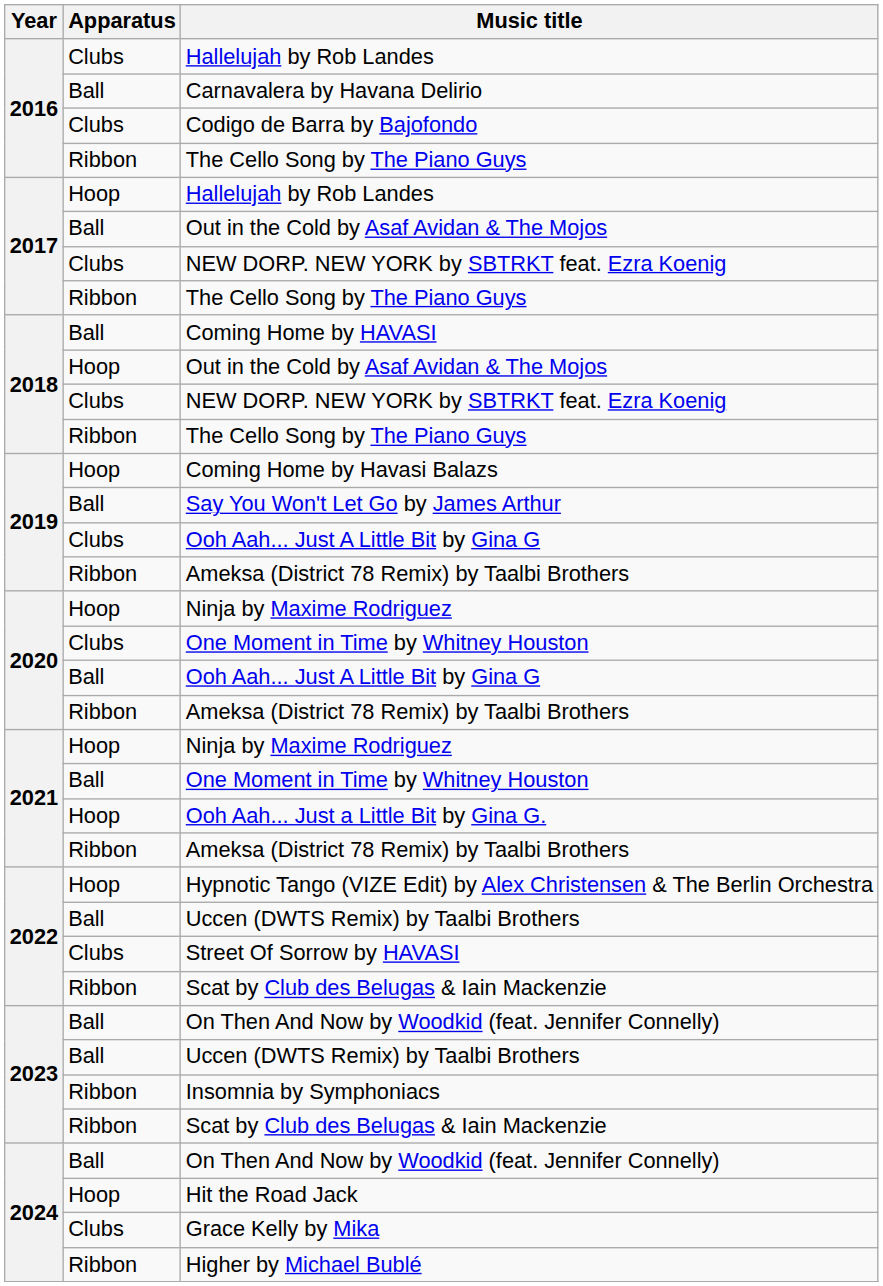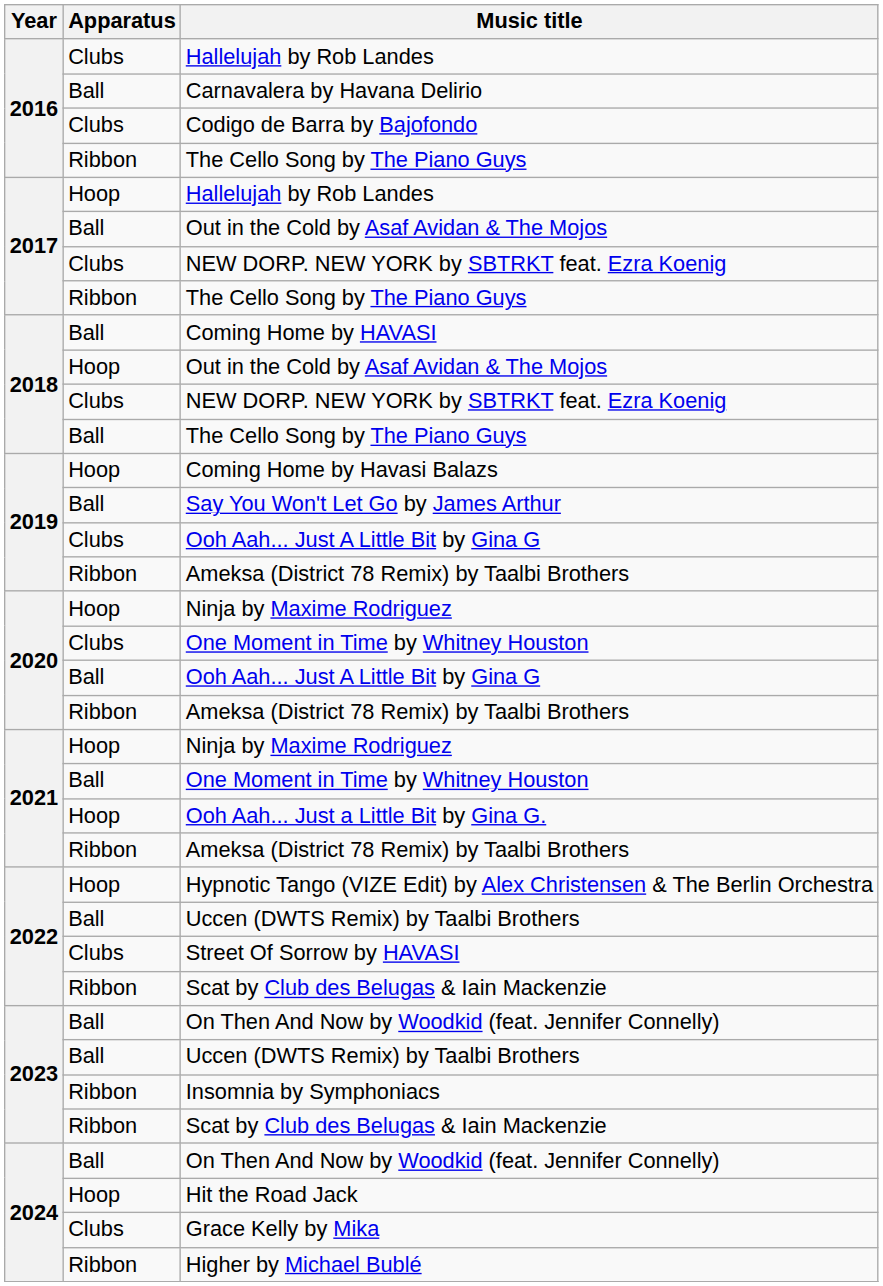2018 / The Cello Song by The Piano Guys | Apparatus: Ribbon -> Ball
